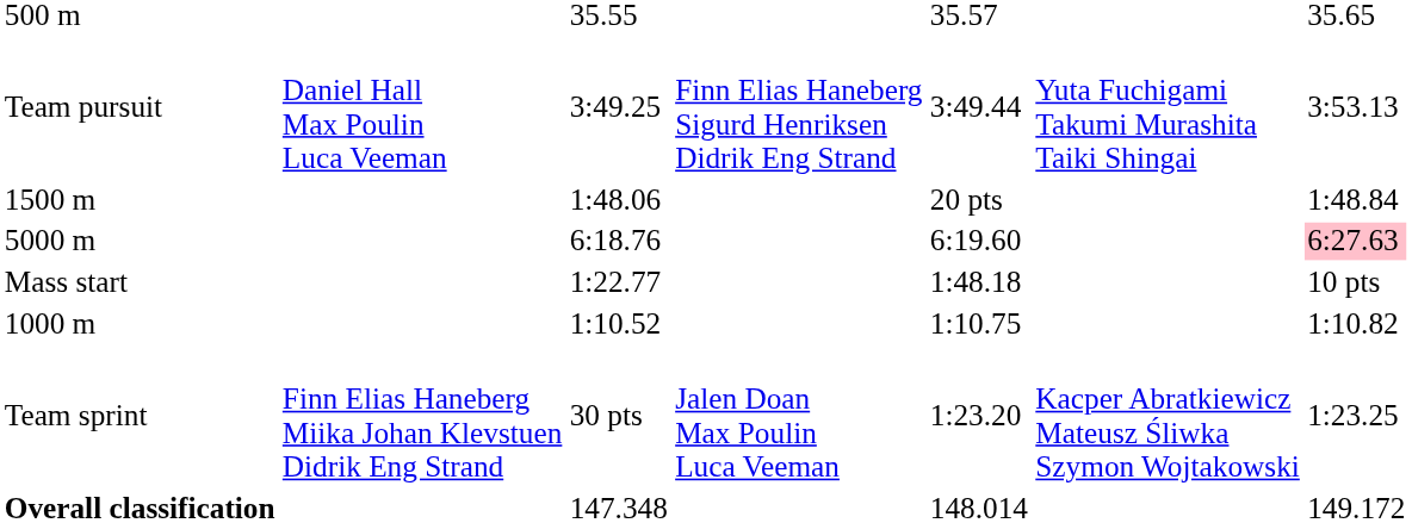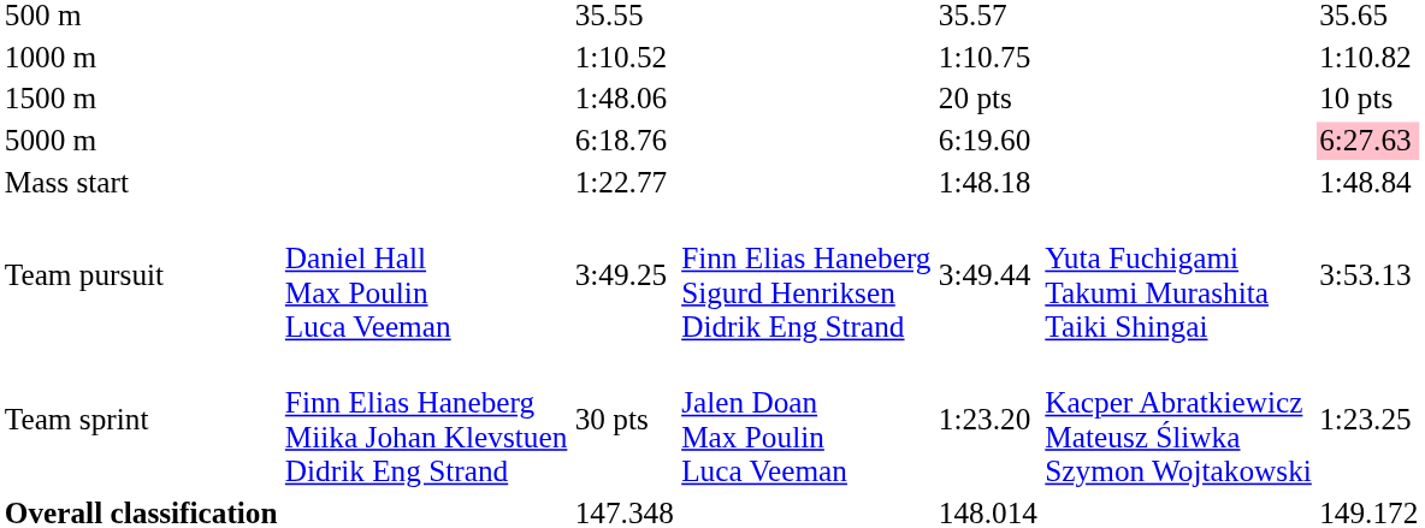rows swapped: 1000 m <-> Team pursuit
1500 m | column 7: 1:48.84 -> 10 pts
Mass start | column 7: 10 pts -> 1:48.84
